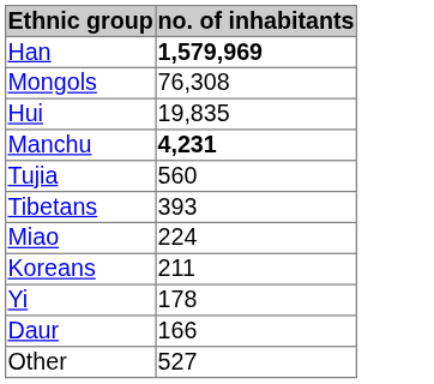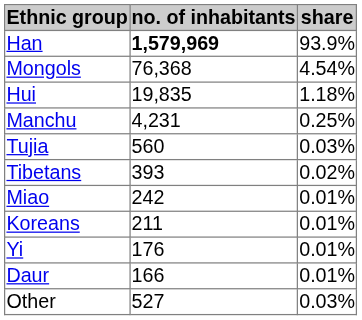+ column: share | 93.9% | 4.54% | 1.18% | 0.25% | 0.03% | 0.02% | 0.01% | 0.01% | 0.01% | 0.01% | 0.03%
Mongols | no. of inhabitants: 76,308 -> 76,368
Manchu | no. of inhabitants: bold -> normal
Miao | no. of inhabitants: 224 -> 242
Yi | no. of inhabitants: 178 -> 176
